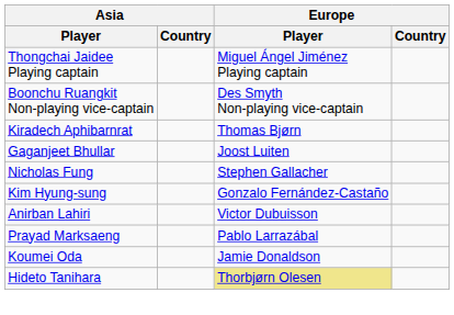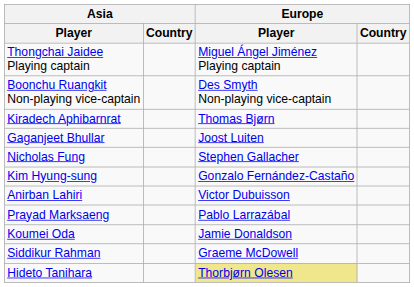+ row: Siddikur Rahman | Graeme McDowell
